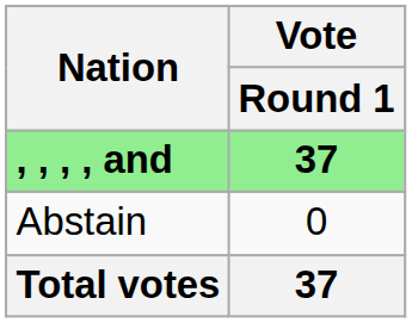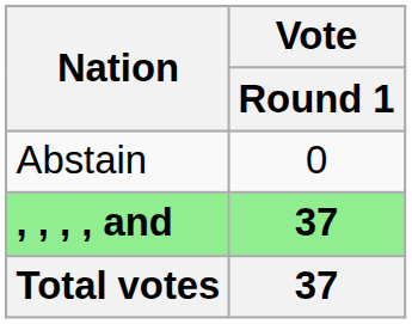rows swapped: , , , , and <-> Abstain
